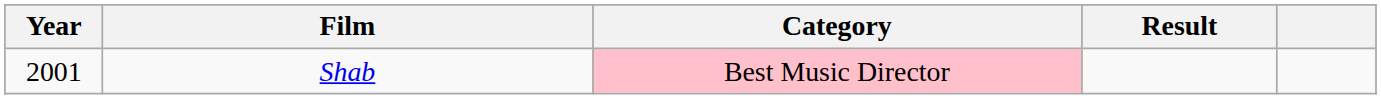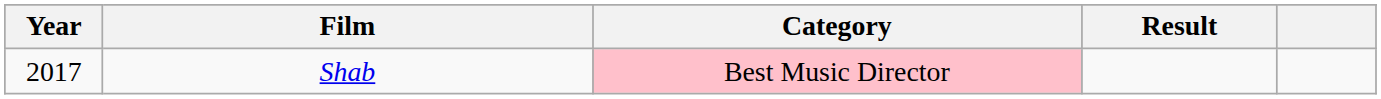Shab | Year: 2001 -> 2017
